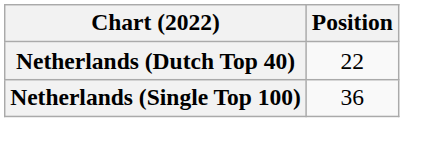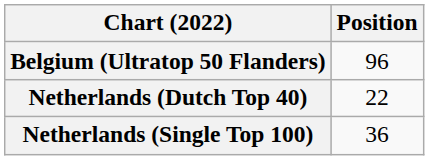+ row: Belgium (Ultratop 50 Flanders) | 96
